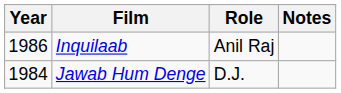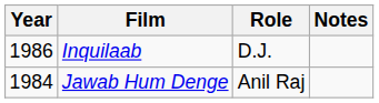Inquilaab | Role: Anil Raj -> D.J.
Jawab Hum Denge | Role: D.J. -> Anil Raj
